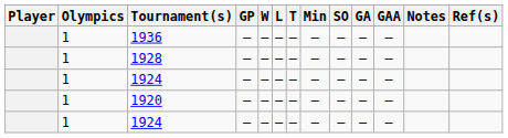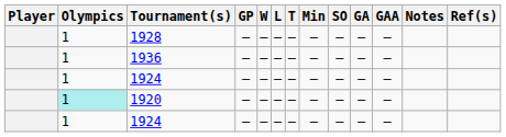rows swapped: 1936 <-> 1928
1920 | Olympics: no background -> paleturquoise background
